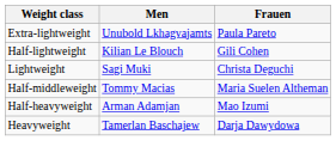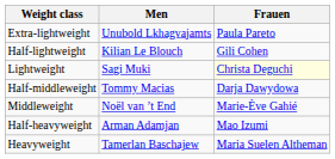Lightweight | Frauen: no background -> lightyellow background
Half-middleweight | Frauen: Maria Suelen Altheman -> Darja Dawydowa
+ row: Middleweight | Noël van ’t End | Marie-Ève Gahié
Heavyweight | Frauen: Darja Dawydowa -> Maria Suelen Altheman
